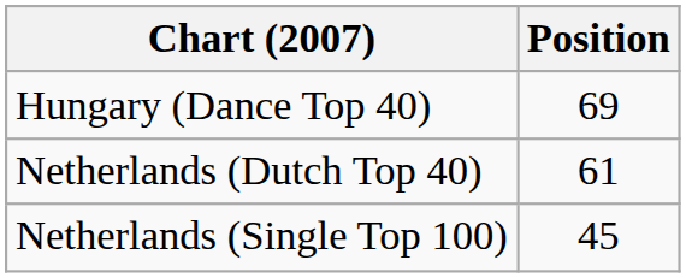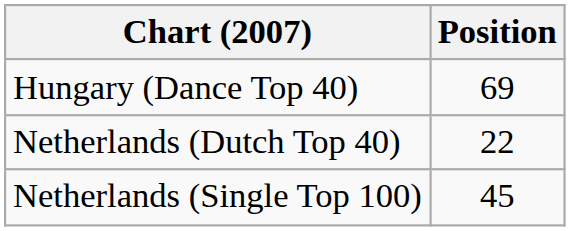Netherlands (Dutch Top 40) | Position: 61 -> 22
